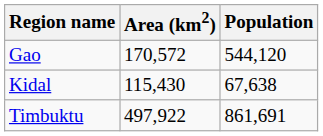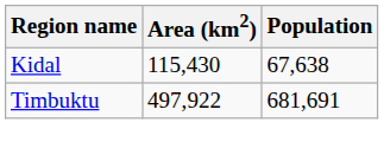- row: Gao | 170,572 | 544,120
Timbuktu | Population: 861,691 -> 681,691
